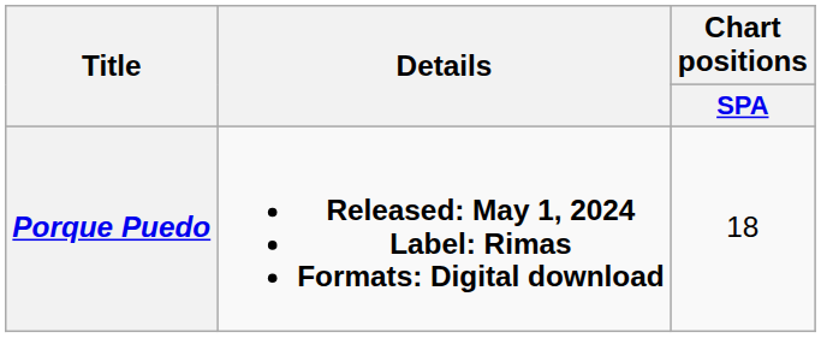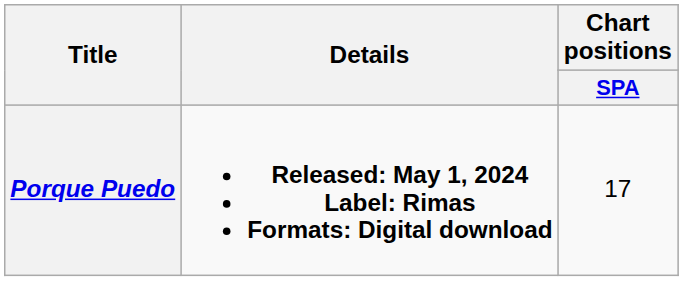Porque Puedo | Chart positions / SPA: 18 -> 17
